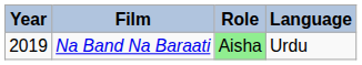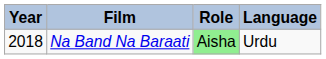Na Band Na Baraati | Year: 2019 -> 2018
